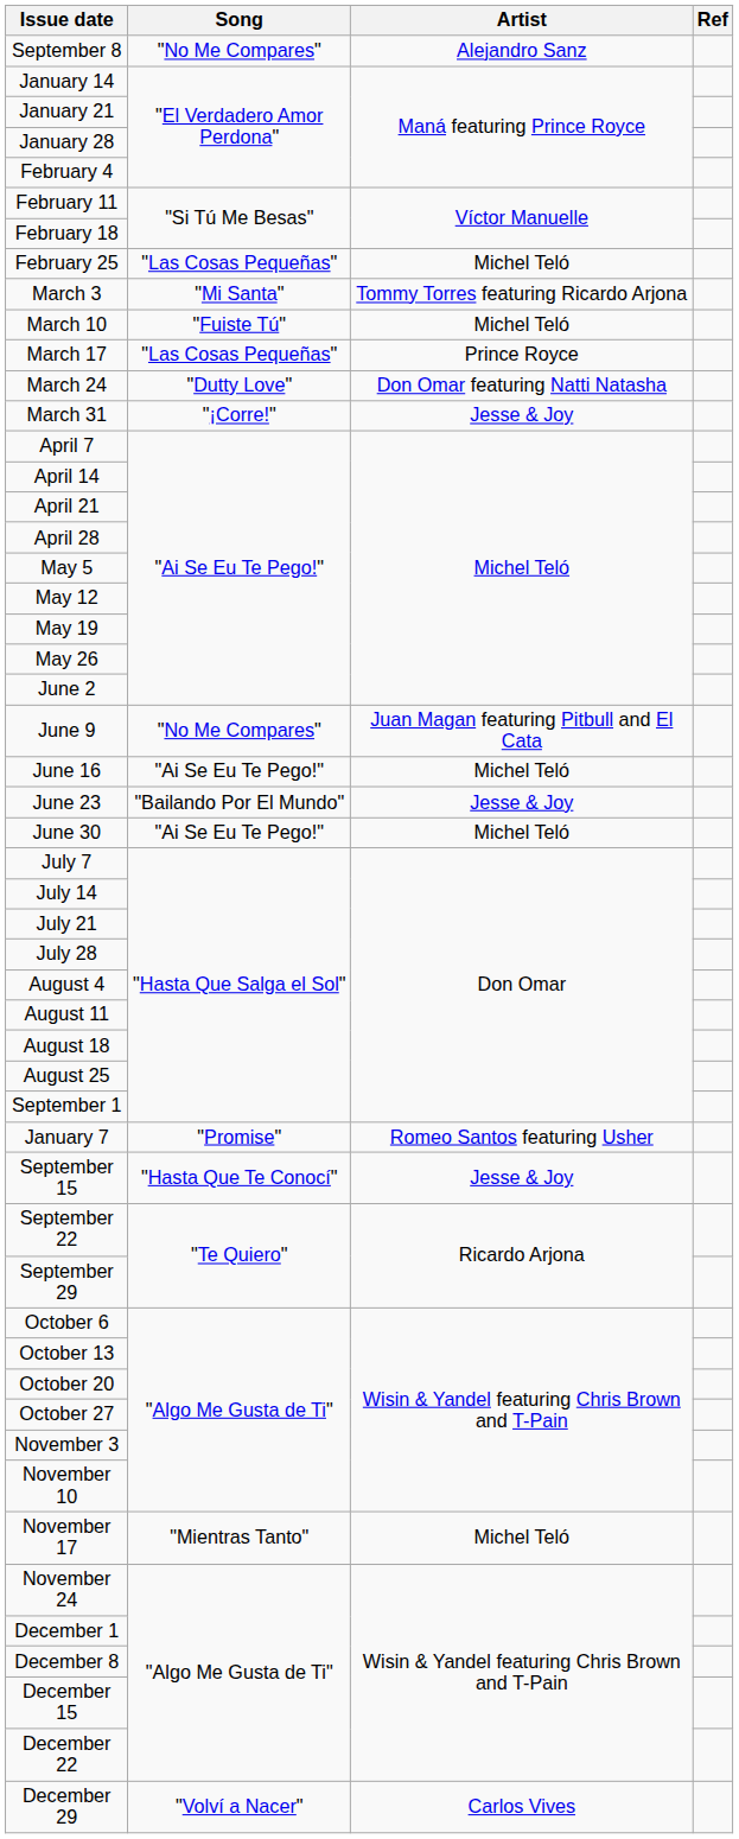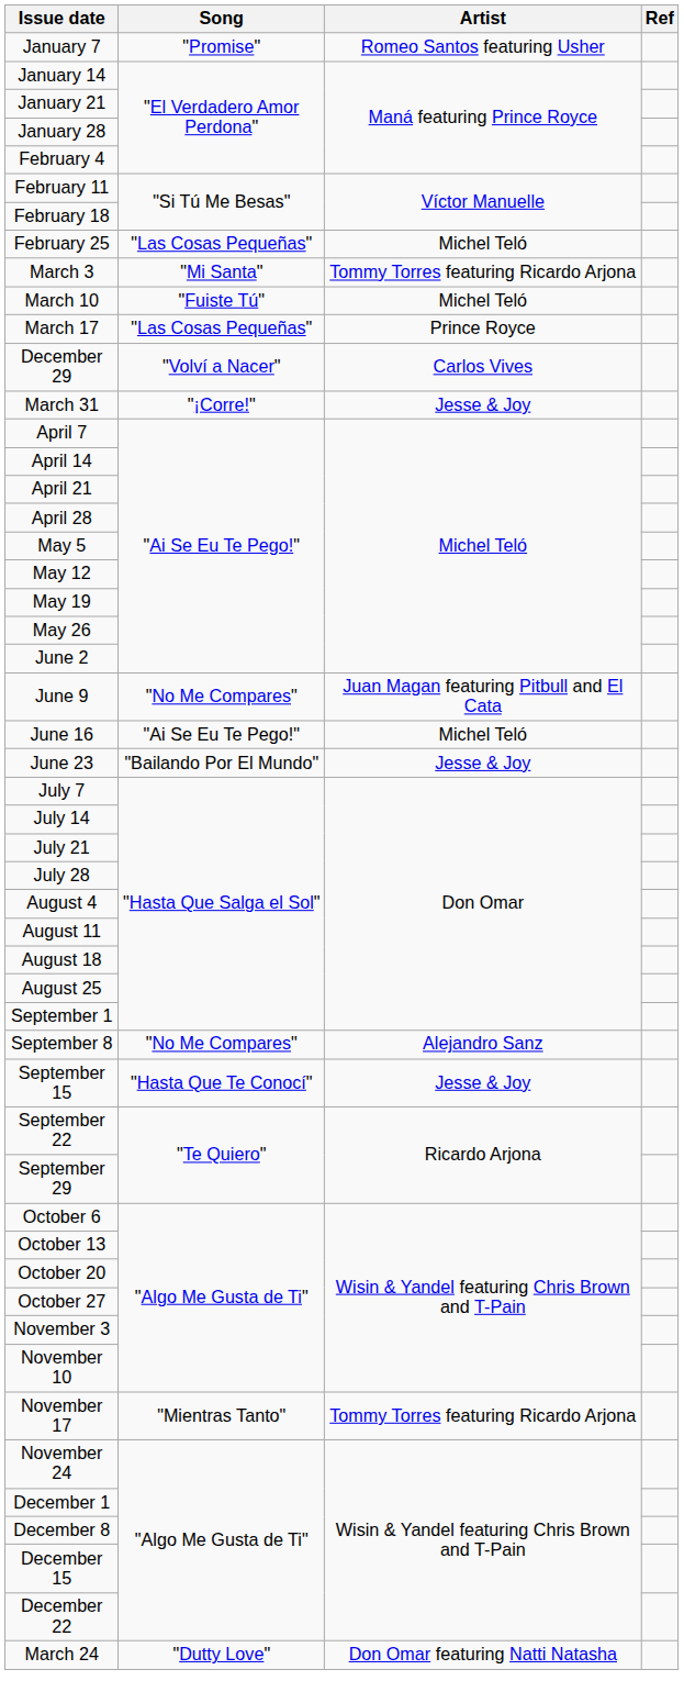rows swapped: January 7 <-> September 8
rows swapped: March 24 <-> December 29
- row: June 30 | "Ai Se Eu Te Pego!" | Michel Teló
November 17 | Artist: Michel Teló -> Tommy Torres featuring Ricardo Arjona
